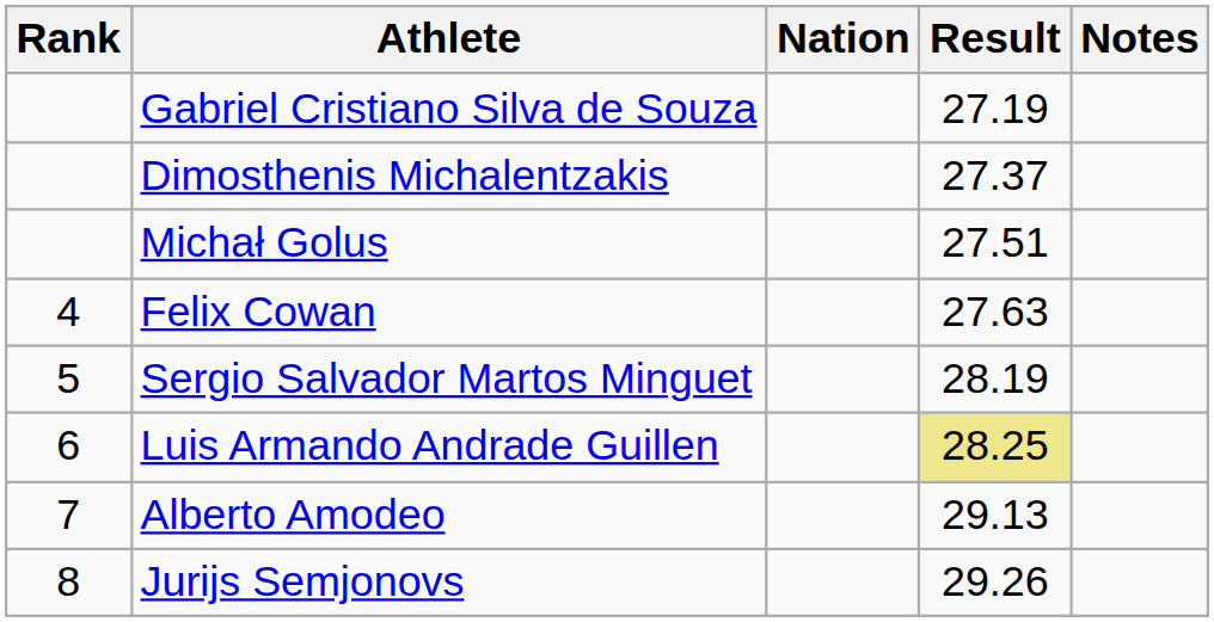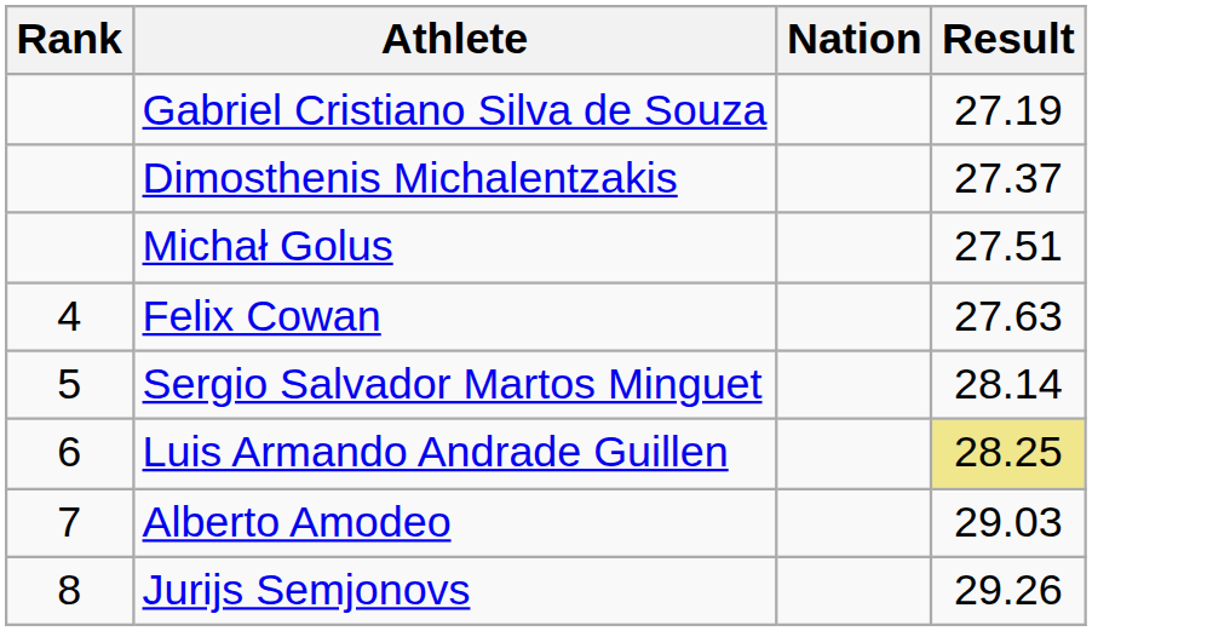- column: Notes
Sergio Salvador Martos Minguet | Result: 28.19 -> 28.14
Alberto Amodeo | Result: 29.13 -> 29.03
